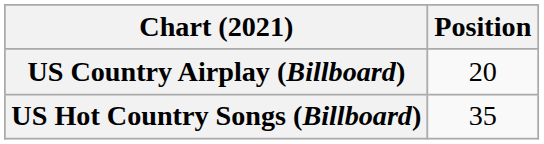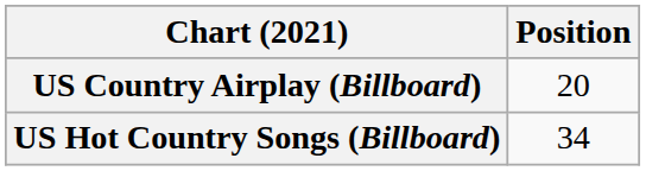US Hot Country Songs (Billboard) | Position: 35 -> 34
